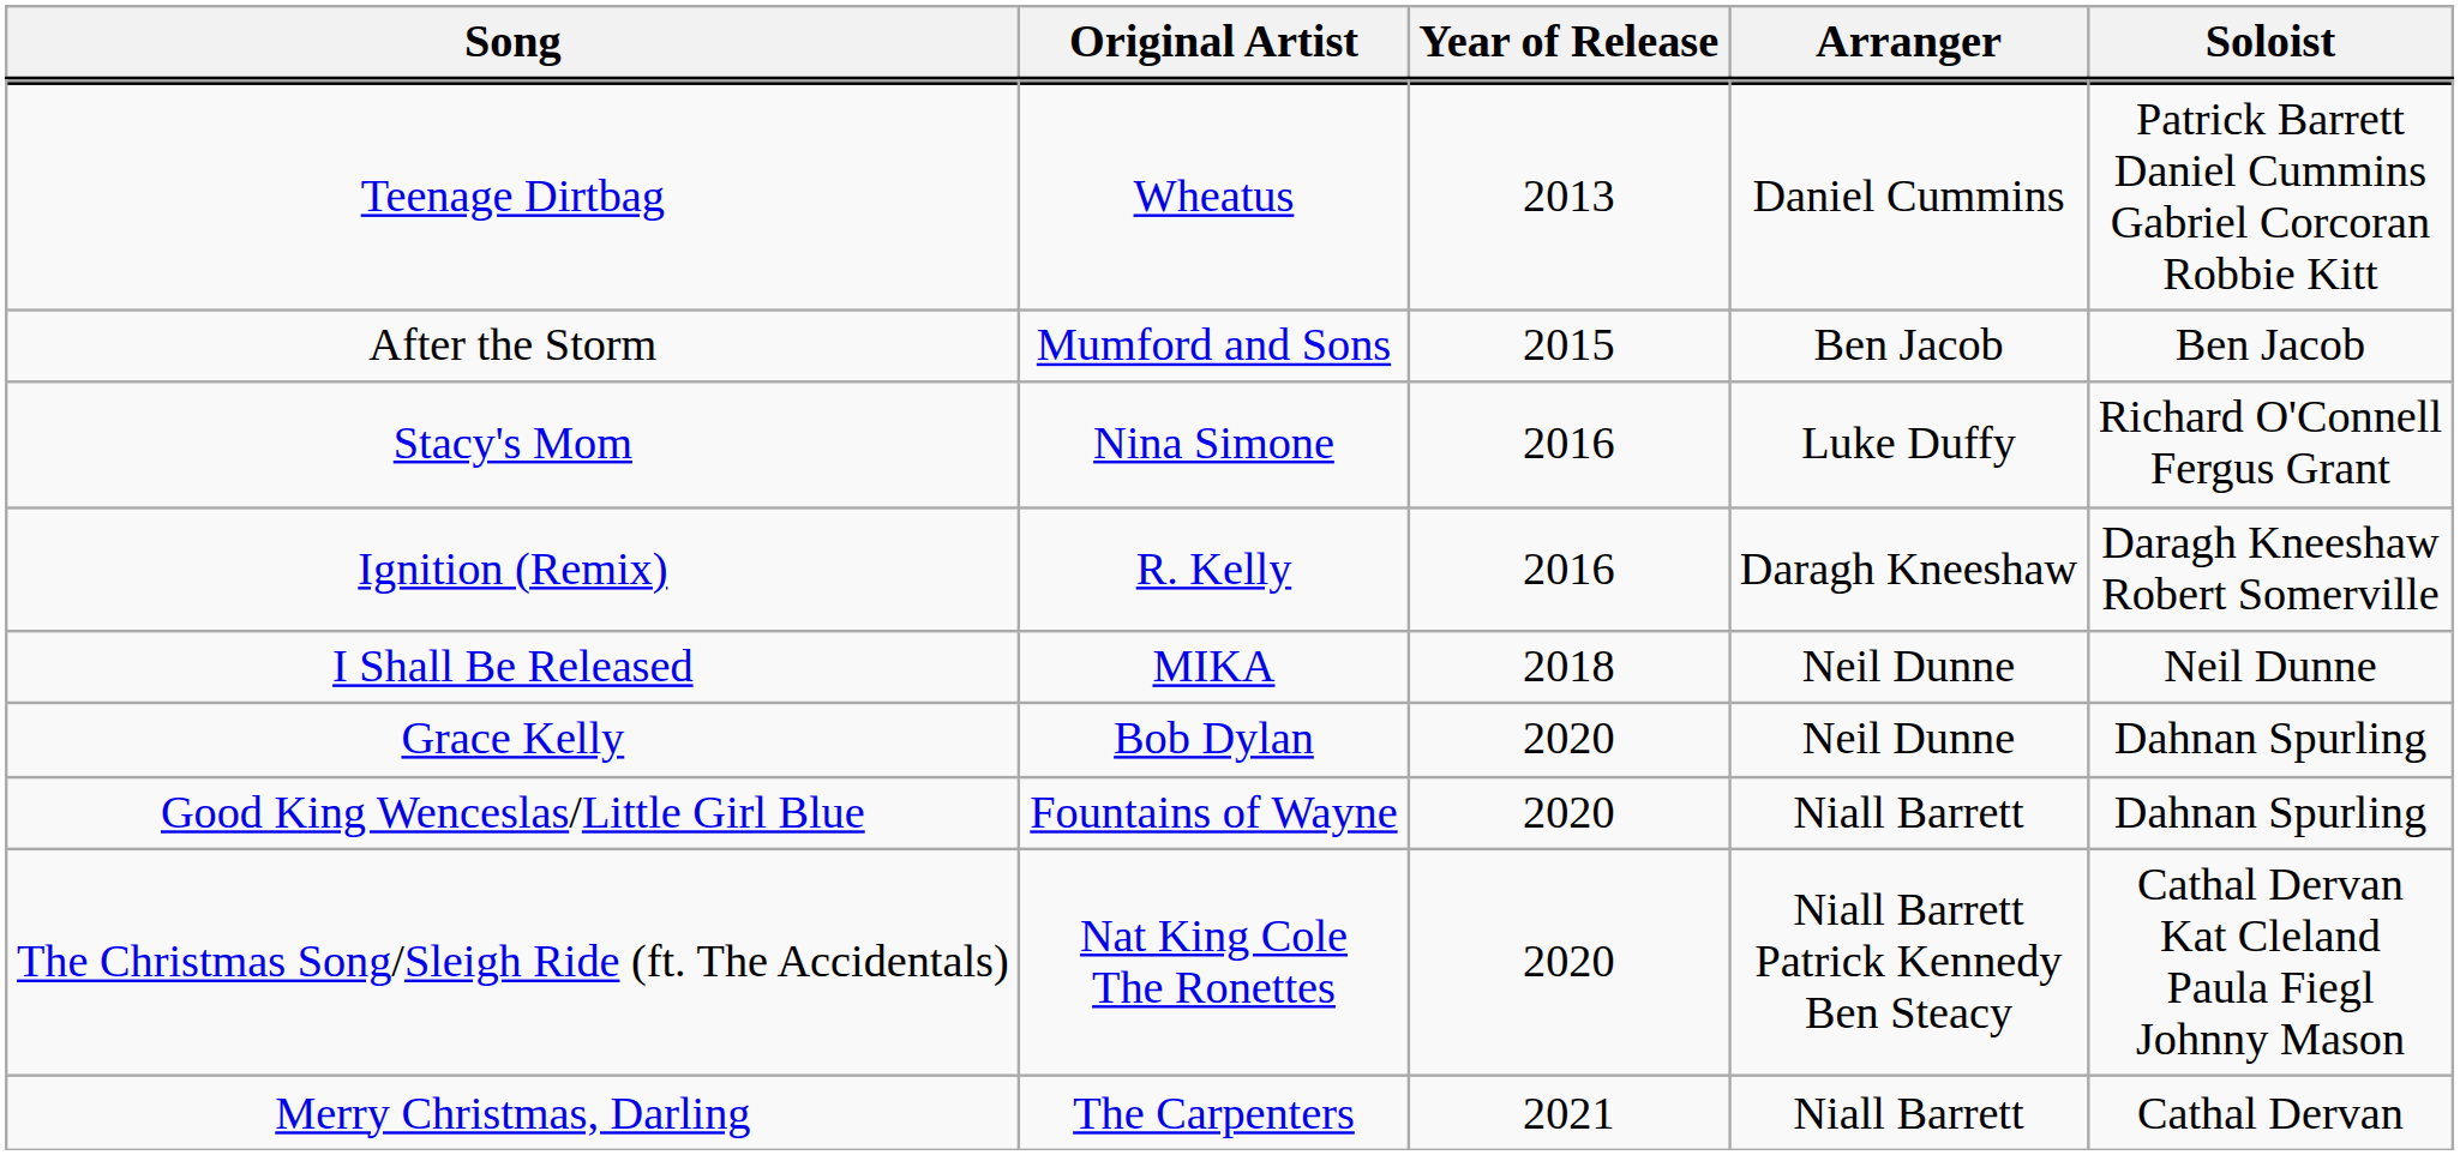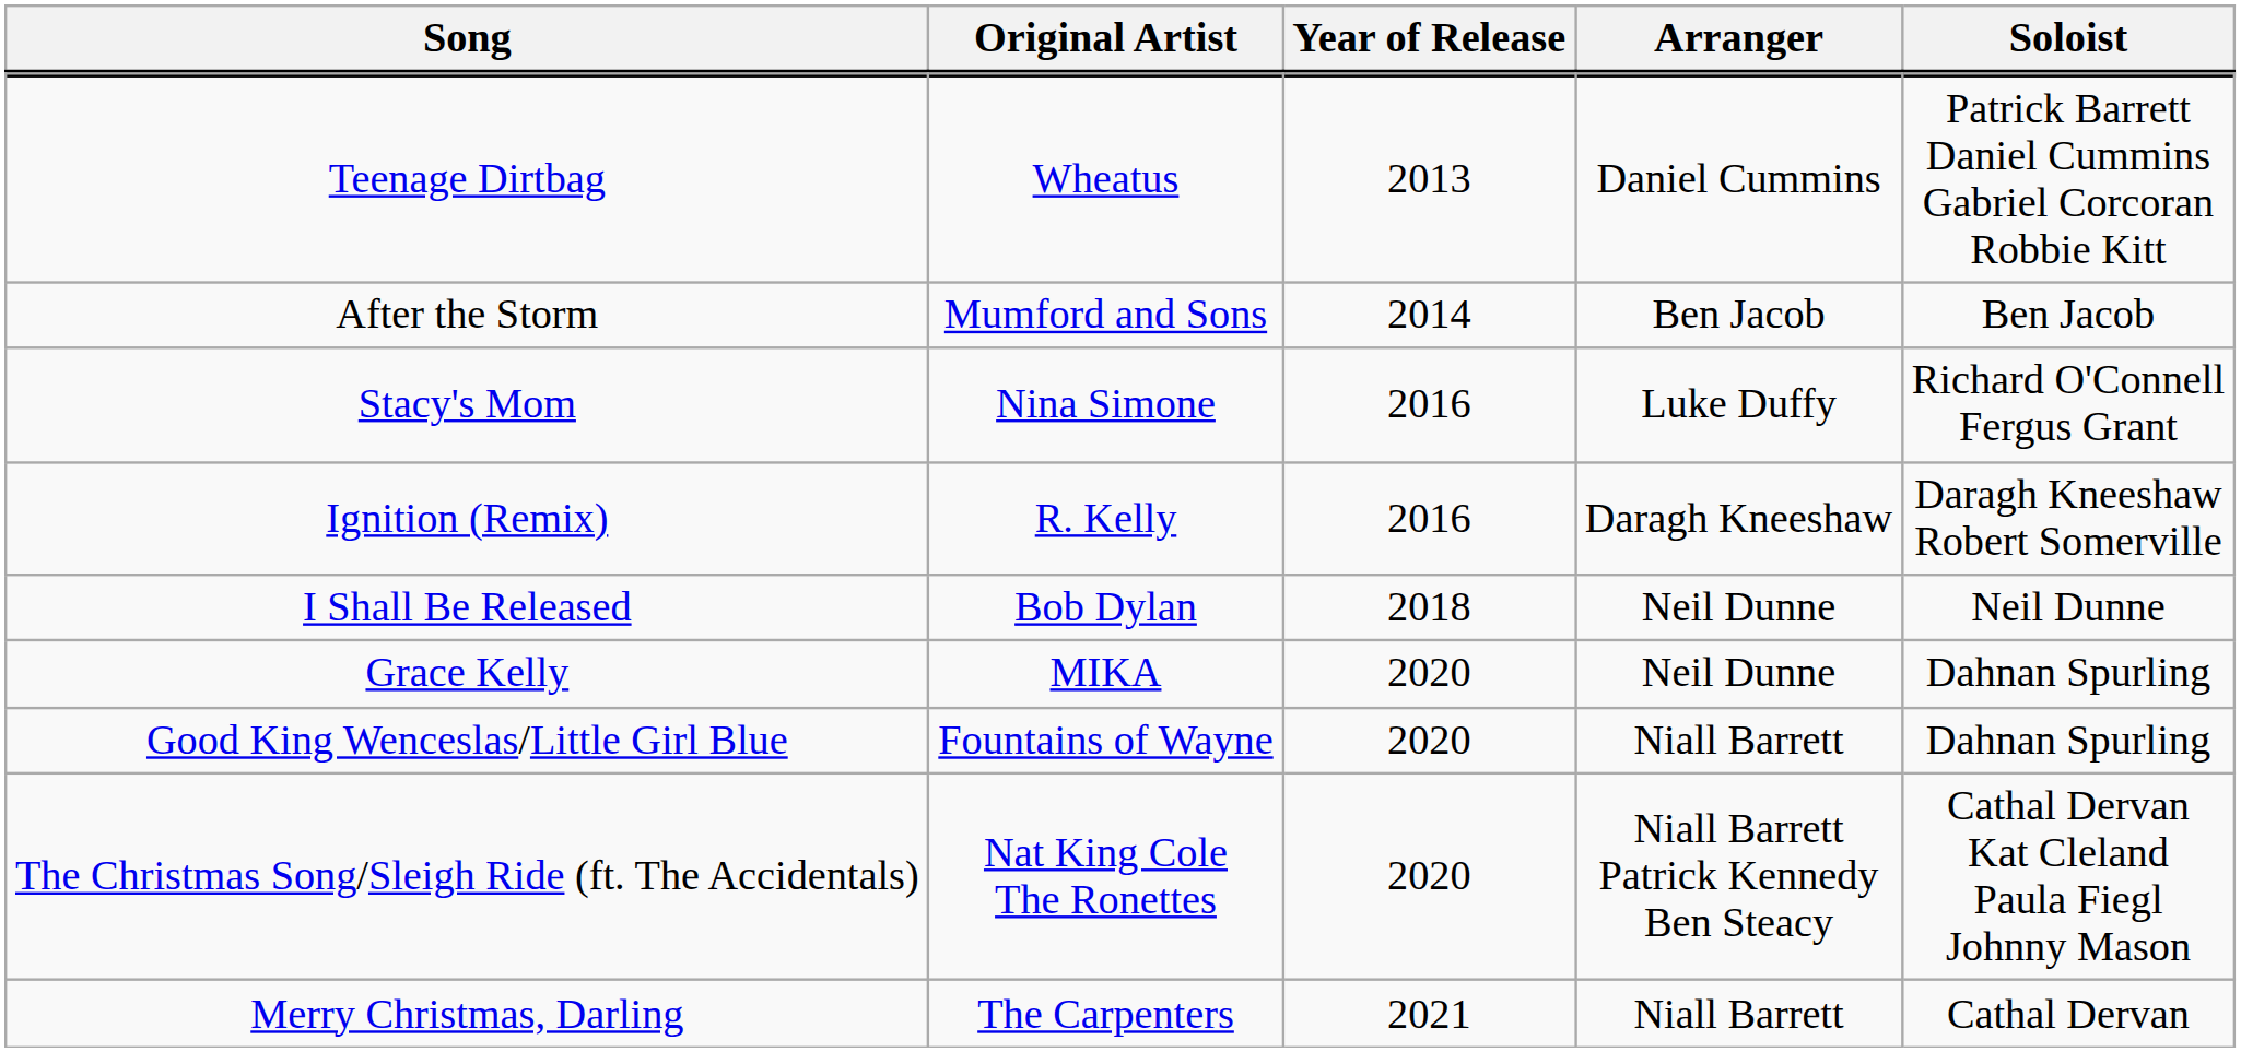After the Storm | Year of Release: 2015 -> 2014
I Shall Be Released | Original Artist: MIKA -> Bob Dylan
Grace Kelly | Original Artist: Bob Dylan -> MIKA
